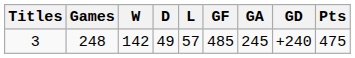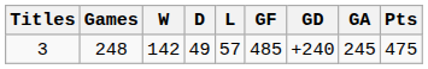columns swapped: GA <-> GD
